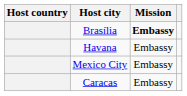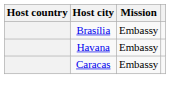Brasília | Mission: bold -> normal
- row: Mexico City | Embassy
